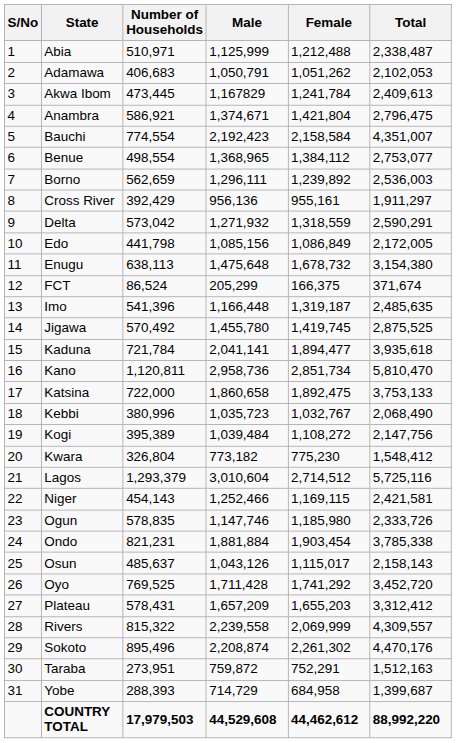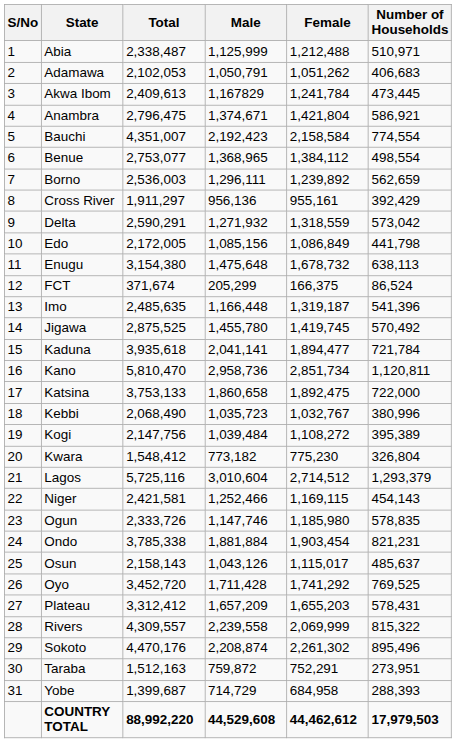columns swapped: Number of Households <-> Total
